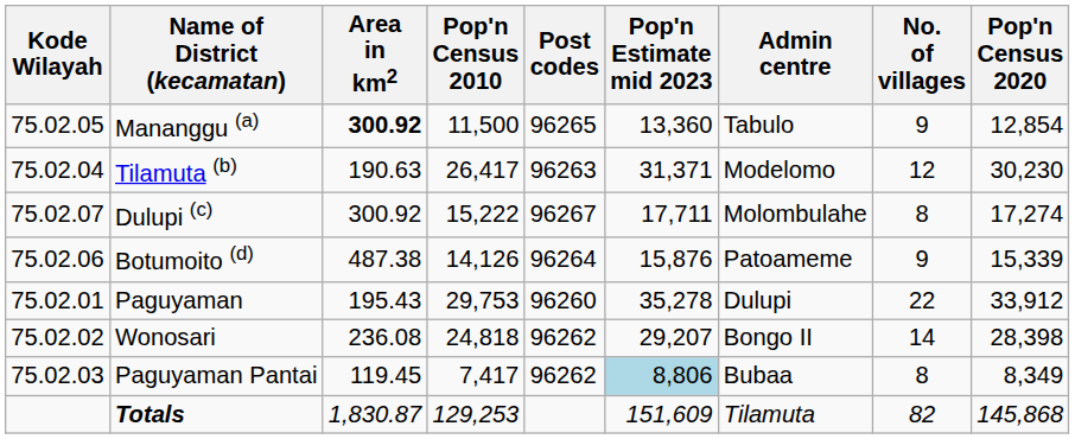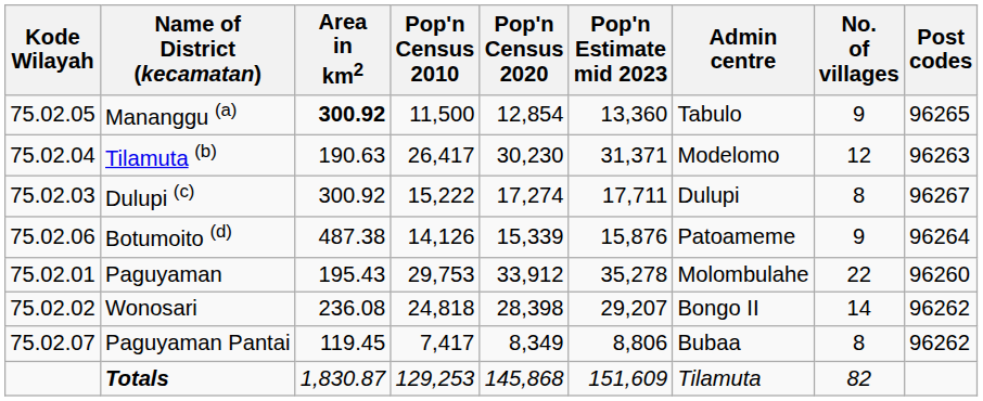columns swapped: Pop'n Census 2020 <-> Post codes
Dulupi (c) | Kode Wilayah: 75.02.07 -> 75.02.03
Dulupi (c) | Admin centre: Molombulahe -> Dulupi
Paguyaman | Admin centre: Dulupi -> Molombulahe
Paguyaman Pantai | Kode Wilayah: 75.02.03 -> 75.02.07
Paguyaman Pantai | Pop'n Estimate mid 2023: lightblue background -> no background
